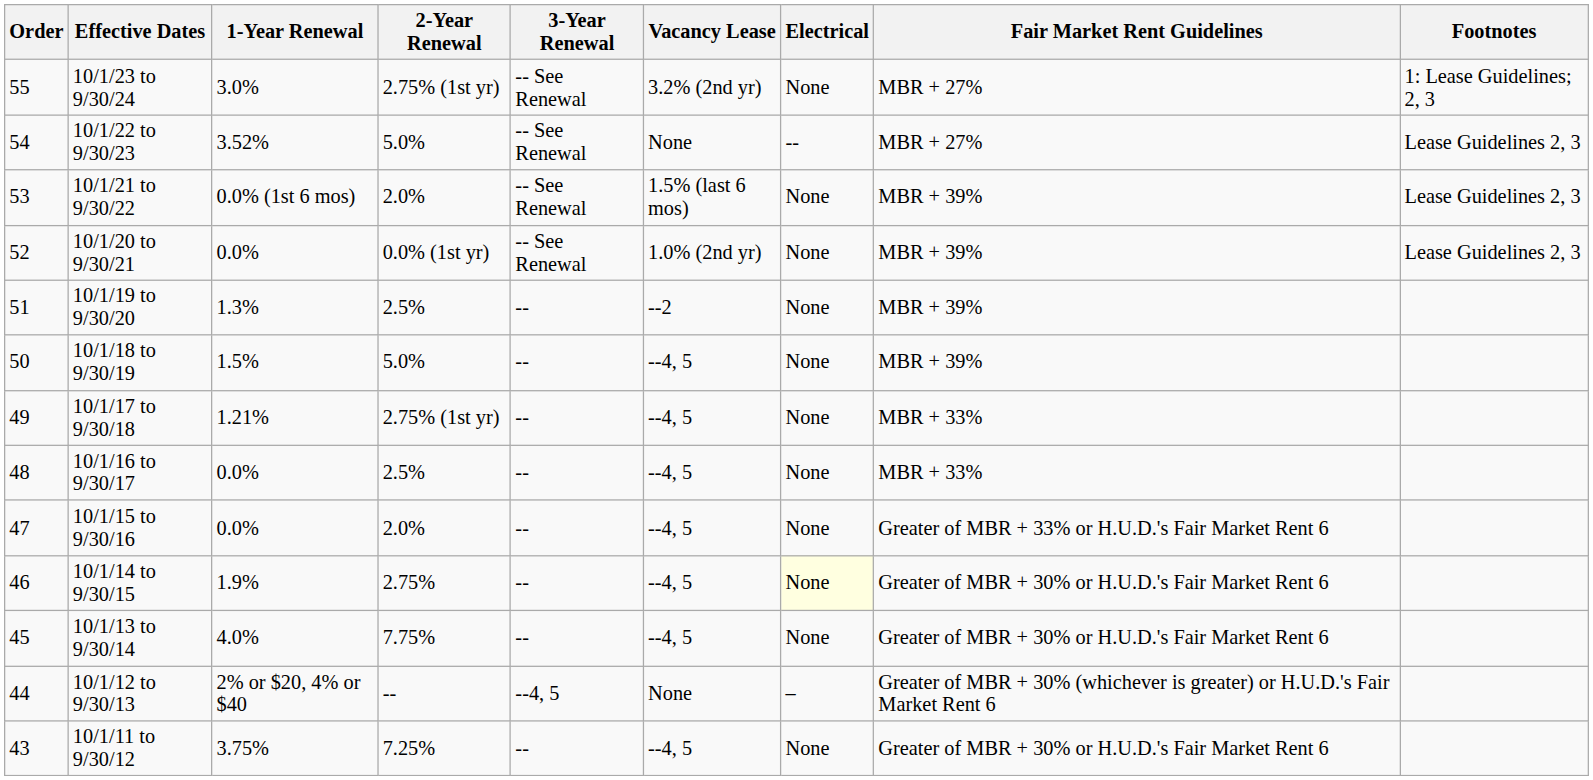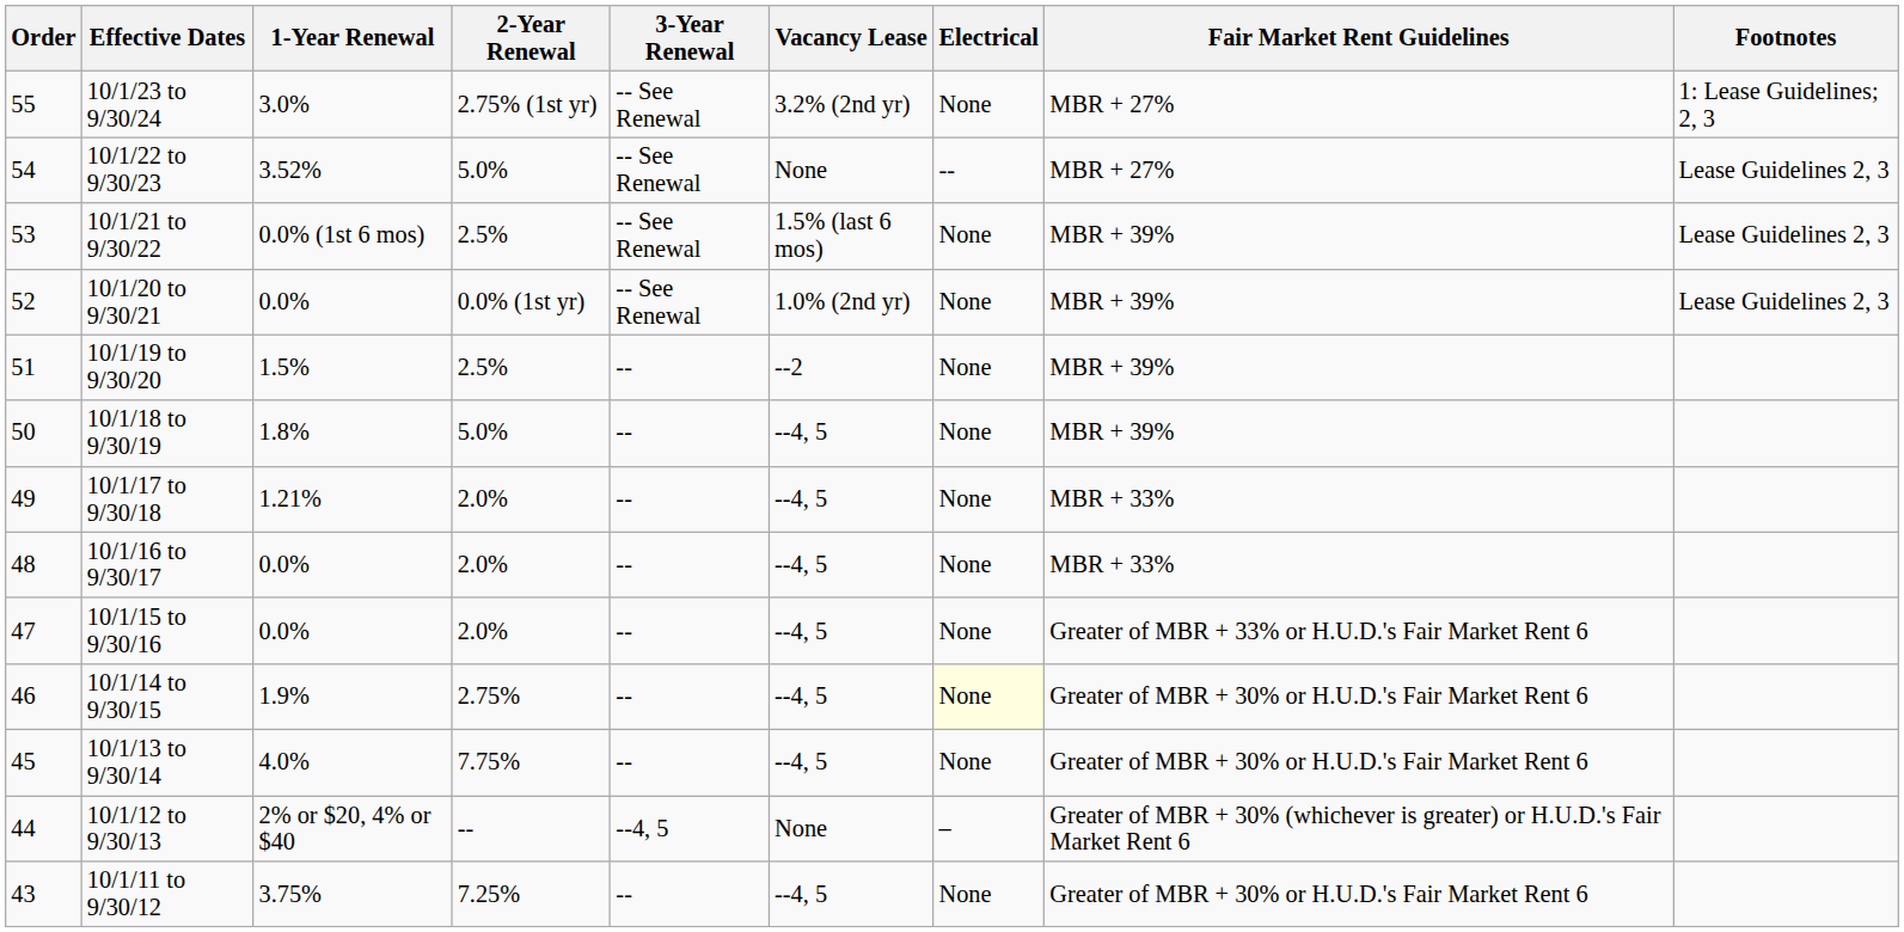10/1/21 to 9/30/22 | 2‑Year Renewal: 2.0% -> 2.5%
10/1/19 to 9/30/20 | 1‑Year Renewal: 1.3% -> 1.5%
10/1/18 to 9/30/19 | 1‑Year Renewal: 1.5% -> 1.8%
10/1/17 to 9/30/18 | 2‑Year Renewal: 2.75% (1st yr) -> 2.0%
10/1/16 to 9/30/17 | 2‑Year Renewal: 2.5% -> 2.0%
